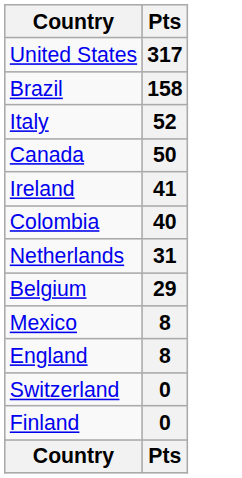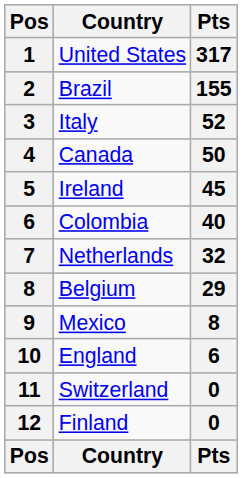+ column: Pos | 1 | 2 | 3 | 4 | 5 | 6 | 7 | 8 | 9 | 10 | 11 | 12 | Pos
Brazil | Pts: 158 -> 155
Ireland | Pts: 41 -> 45
Netherlands | Pts: 31 -> 32
England | Pts: 8 -> 6
